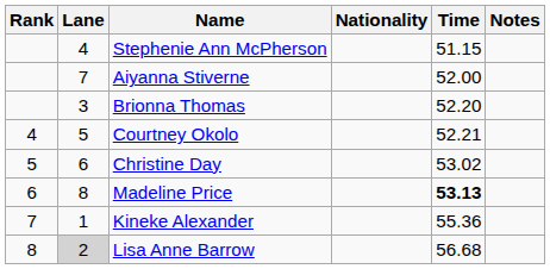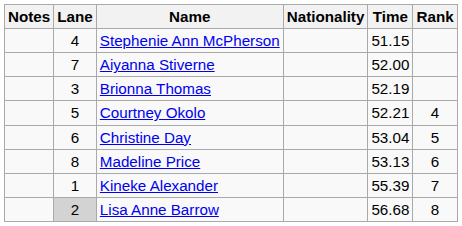columns swapped: Rank <-> Notes
Brionna Thomas | Time: 52.20 -> 52.19
Christine Day | Time: 53.02 -> 53.04
Madeline Price | Time: bold -> normal
Kineke Alexander | Time: 55.36 -> 55.39
